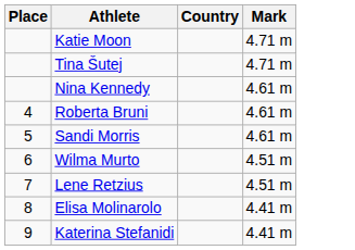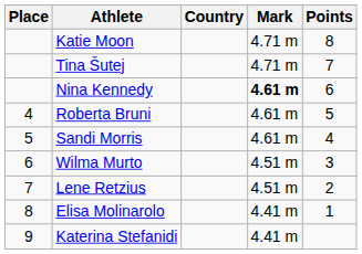+ column: Points | 8 | 7 | 6 | 5 | 4 | 3 | 2 | 1
Nina Kennedy | Mark: normal -> bold
